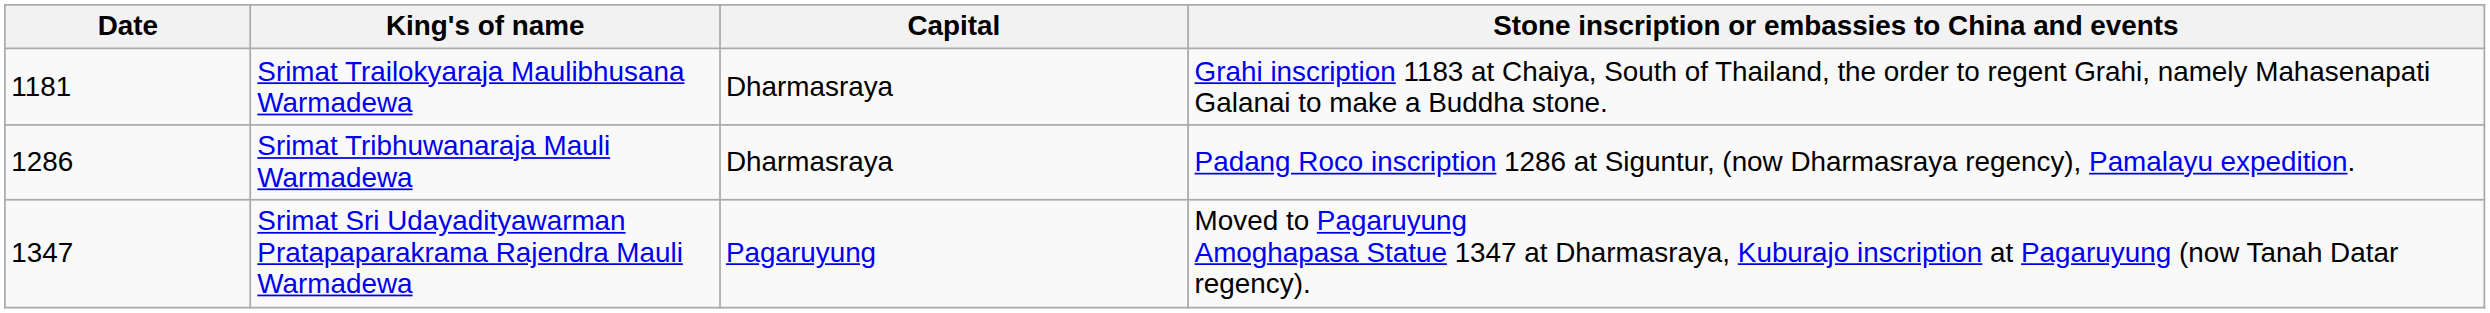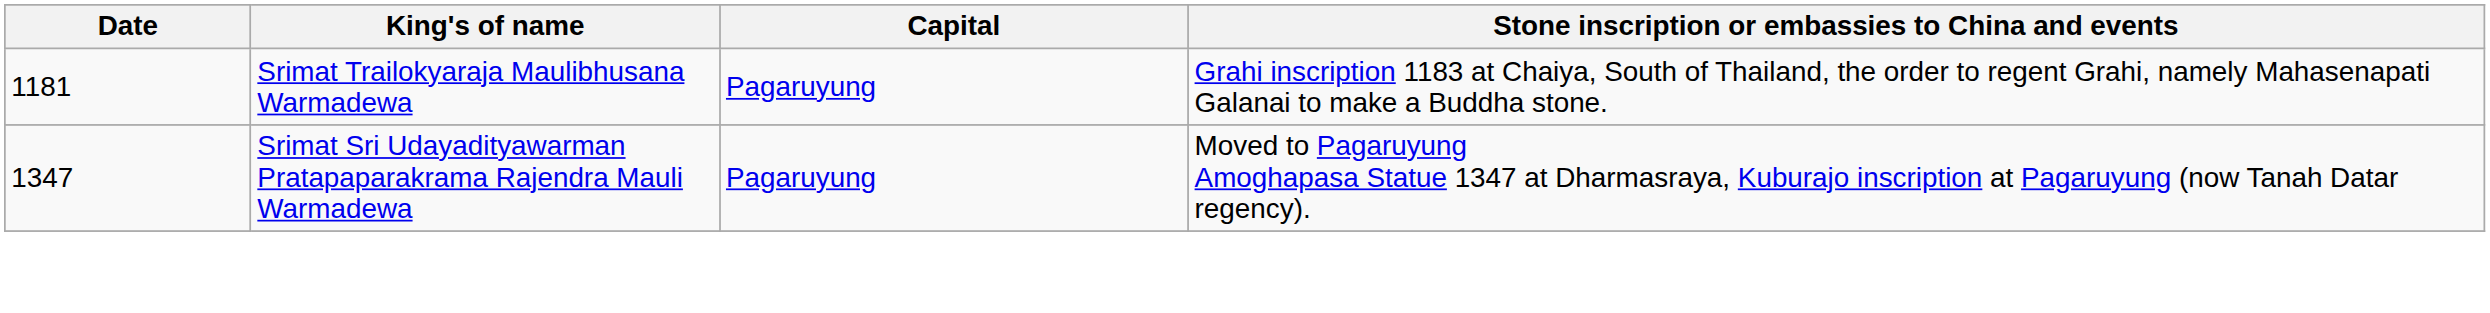Srimat Trailokyaraja Maulibhusana Warmadewa | Capital: Dharmasraya -> Pagaruyung
- row: 1286 | Srimat Tribhuwanaraja Mauli Warmadewa | Dharmasraya | Padang Roco inscription 1286 at Siguntur, (now Dharmasraya regency), Pamalayu expedition.
